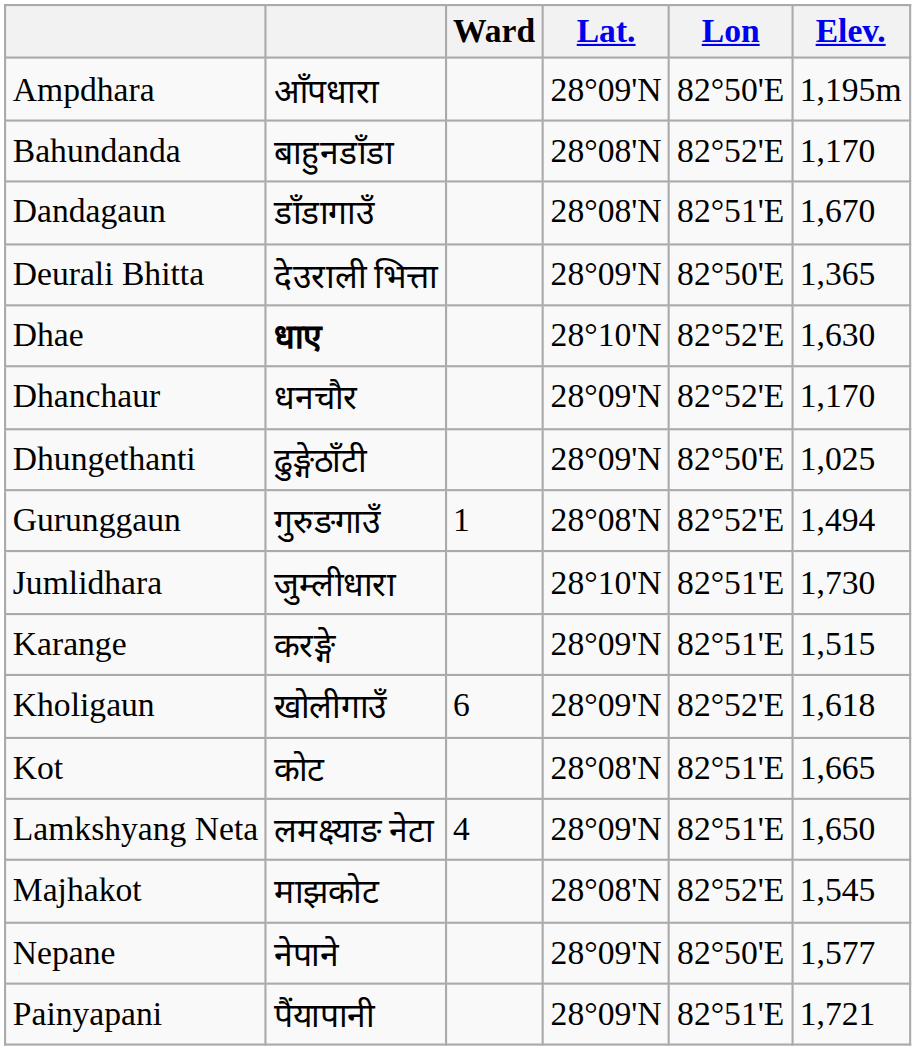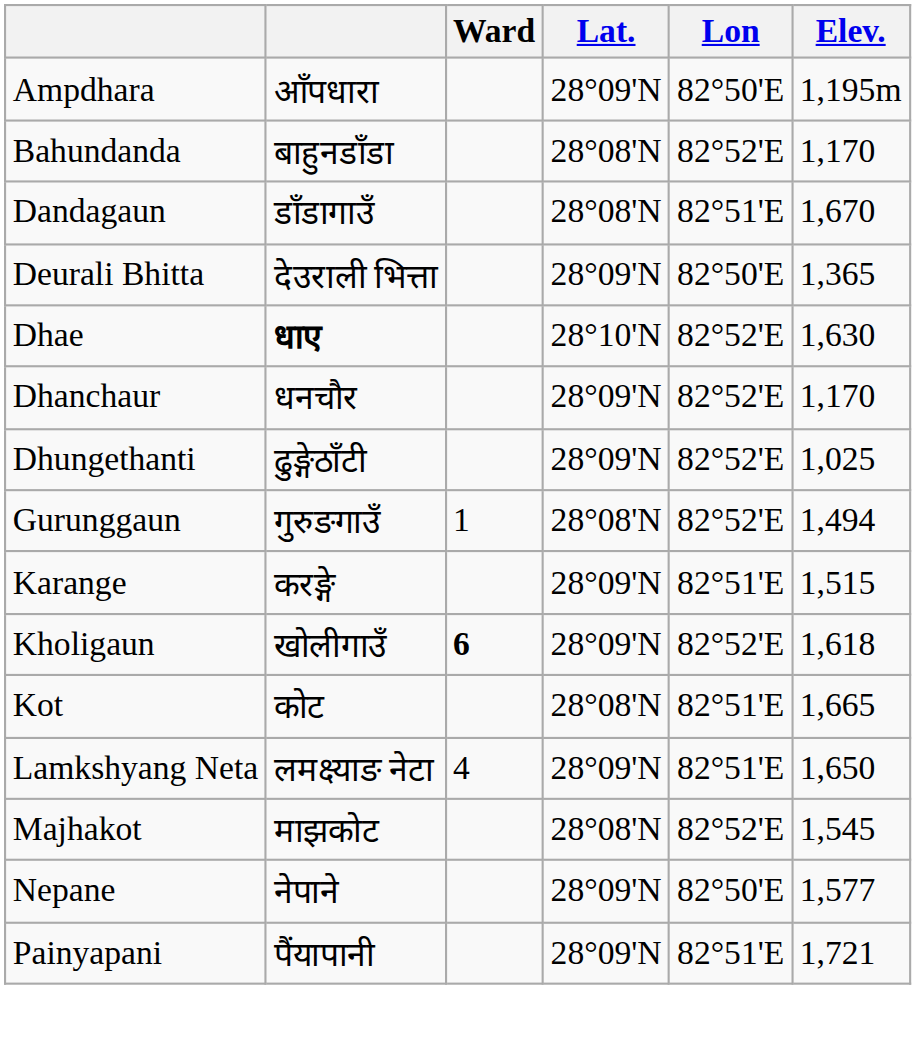Dhungethanti | Lon: 82°50'E -> 82°52'E
- row: Jumlidhara | जुम्लीधारा | 28°10'N | 82°51'E | 1,730
Kholigaun | Ward: normal -> bold
